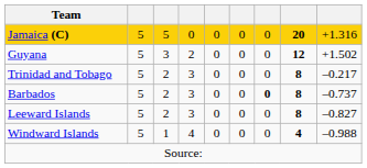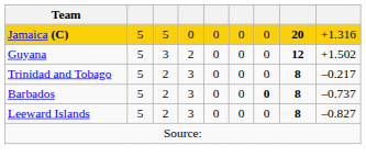- row: Windward Islands | 5 | 1 | 4 | 0 | 0 | 0 | 4 | –0.988
